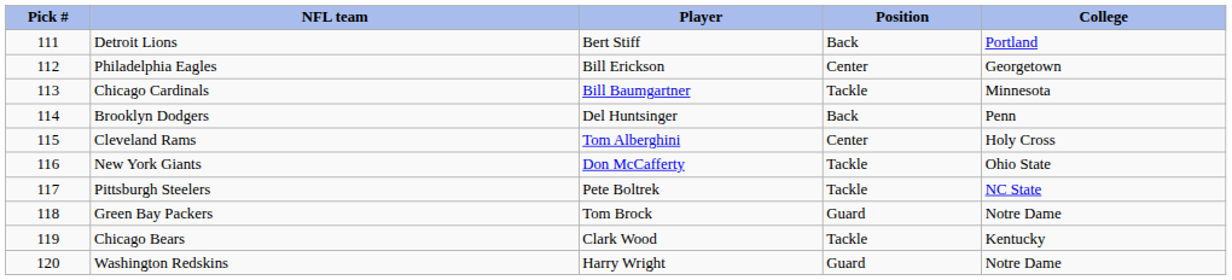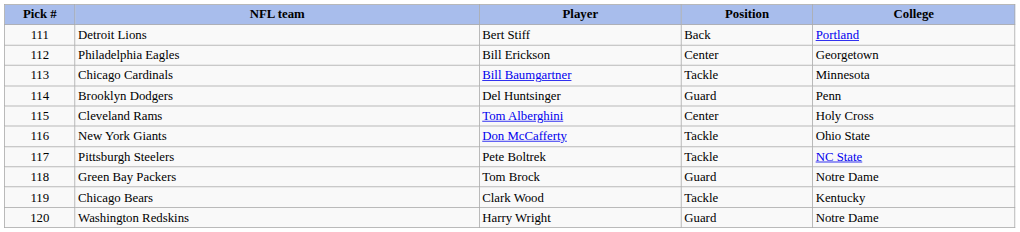Brooklyn Dodgers | Position: Back -> Guard
